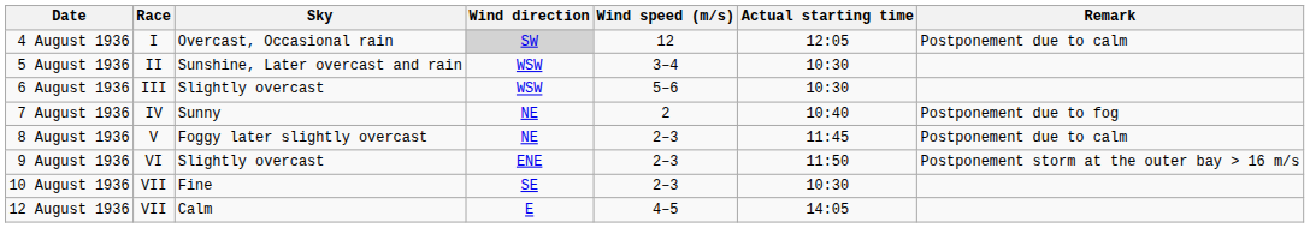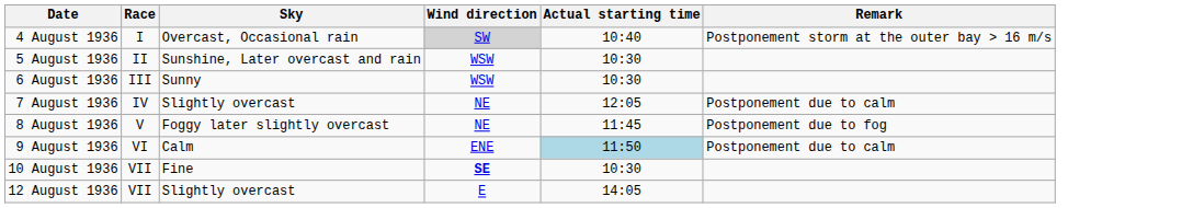- column: Wind speed (m/s) | 12 | 3–4 | 5–6 | 2 | 2–3 | 2–3 | 2–3 | 4–5
4 August 1936 | Actual starting time: 12:05 -> 10:40
4 August 1936 | Remark: Postponement due to calm -> Postponement storm at the outer bay > 16 m/s
6 August 1936 | Sky: Slightly overcast -> Sunny
7 August 1936 | Sky: Sunny -> Slightly overcast
7 August 1936 | Actual starting time: 10:40 -> 12:05
7 August 1936 | Remark: Postponement due to fog -> Postponement due to calm
8 August 1936 | Remark: Postponement due to calm -> Postponement due to fog
9 August 1936 | Sky: Slightly overcast -> Calm
9 August 1936 | Actual starting time: no background -> lightblue background
9 August 1936 | Remark: Postponement storm at the outer bay > 16 m/s -> Postponement due to calm
10 August 1936 | Wind direction: normal -> bold
12 August 1936 | Sky: Calm -> Slightly overcast
